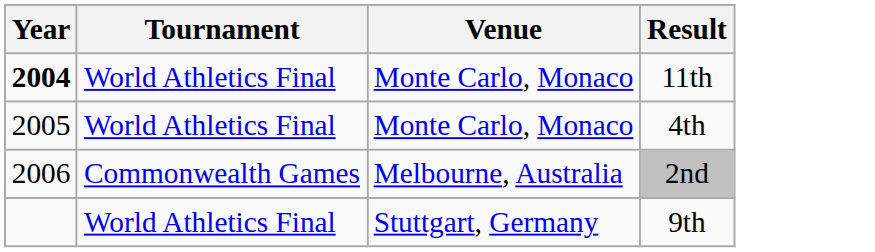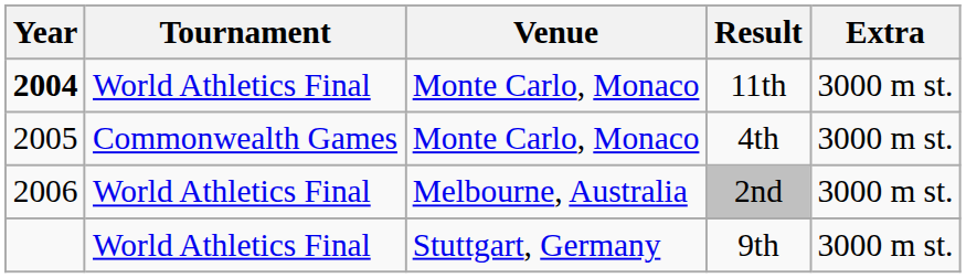+ column: Extra | 3000 m st. | 3000 m st. | 3000 m st. | 3000 m st.
4th | Tournament: World Athletics Final -> Commonwealth Games
2nd | Tournament: Commonwealth Games -> World Athletics Final
